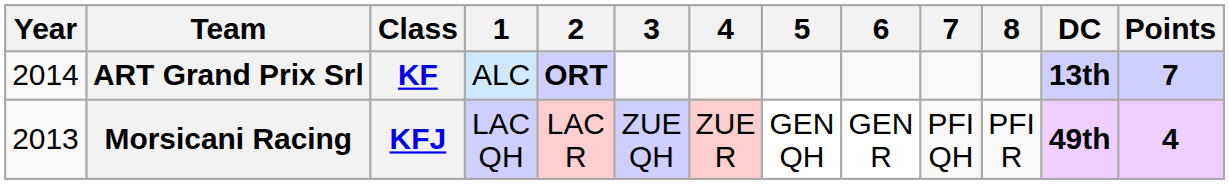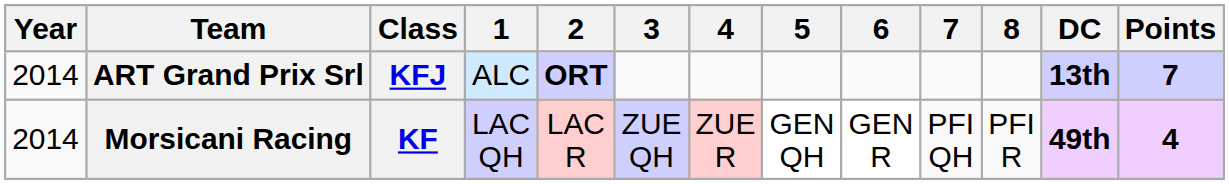ART Grand Prix Srl | Class: KF -> KFJ
Morsicani Racing | Year: 2013 -> 2014
Morsicani Racing | Class: KFJ -> KF
